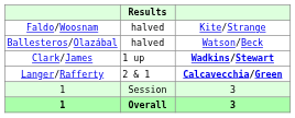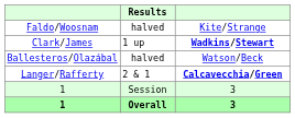rows swapped: Clark/James <-> Ballesteros/Olazábal
